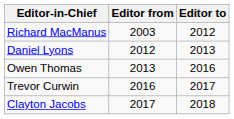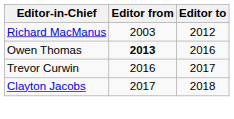- row: Daniel Lyons | 2012 | 2013
Owen Thomas | Editor from: normal -> bold
